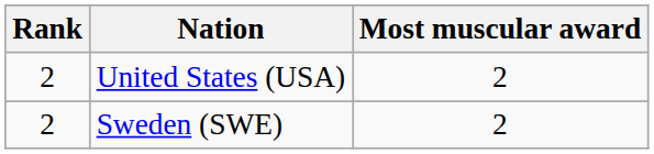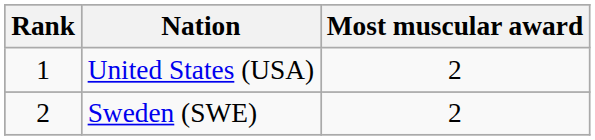United States (USA) | Rank: 2 -> 1
